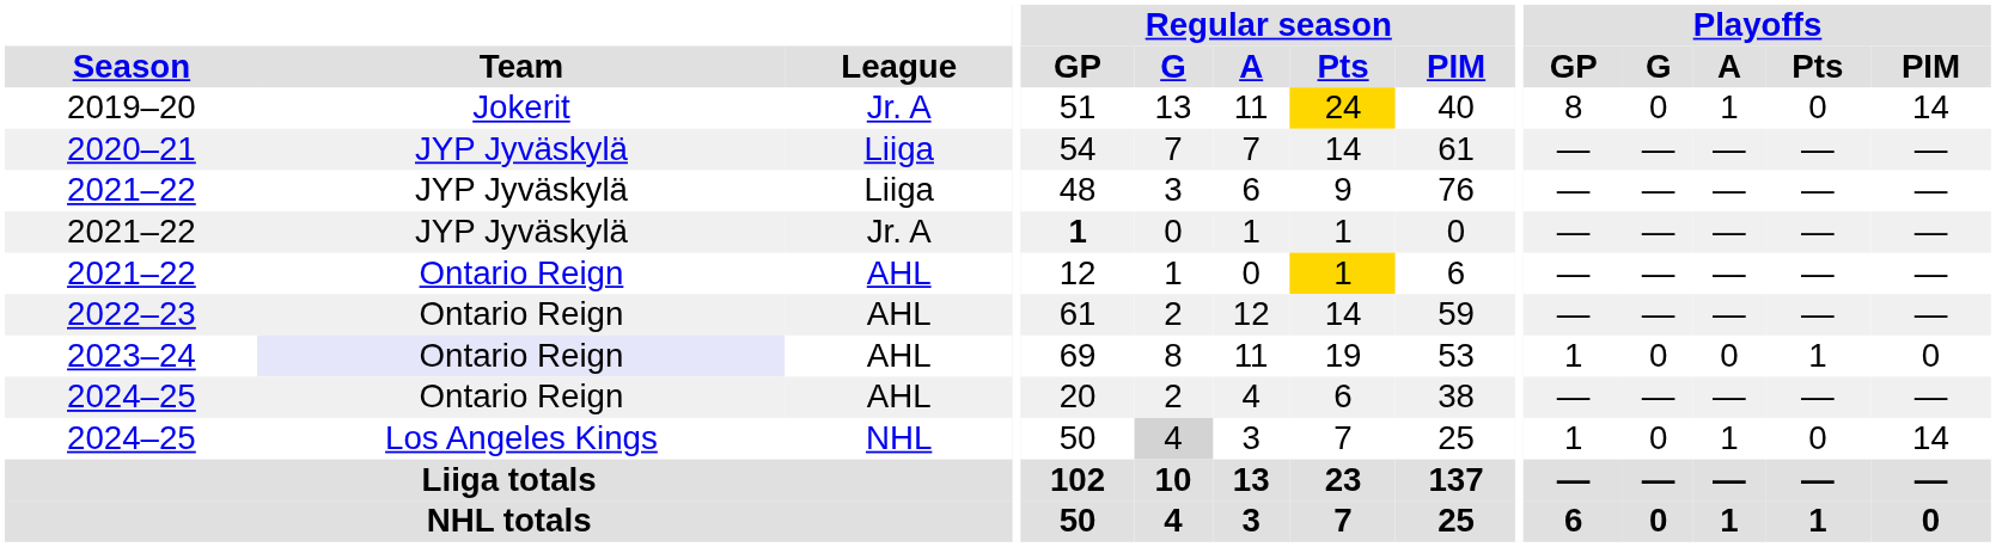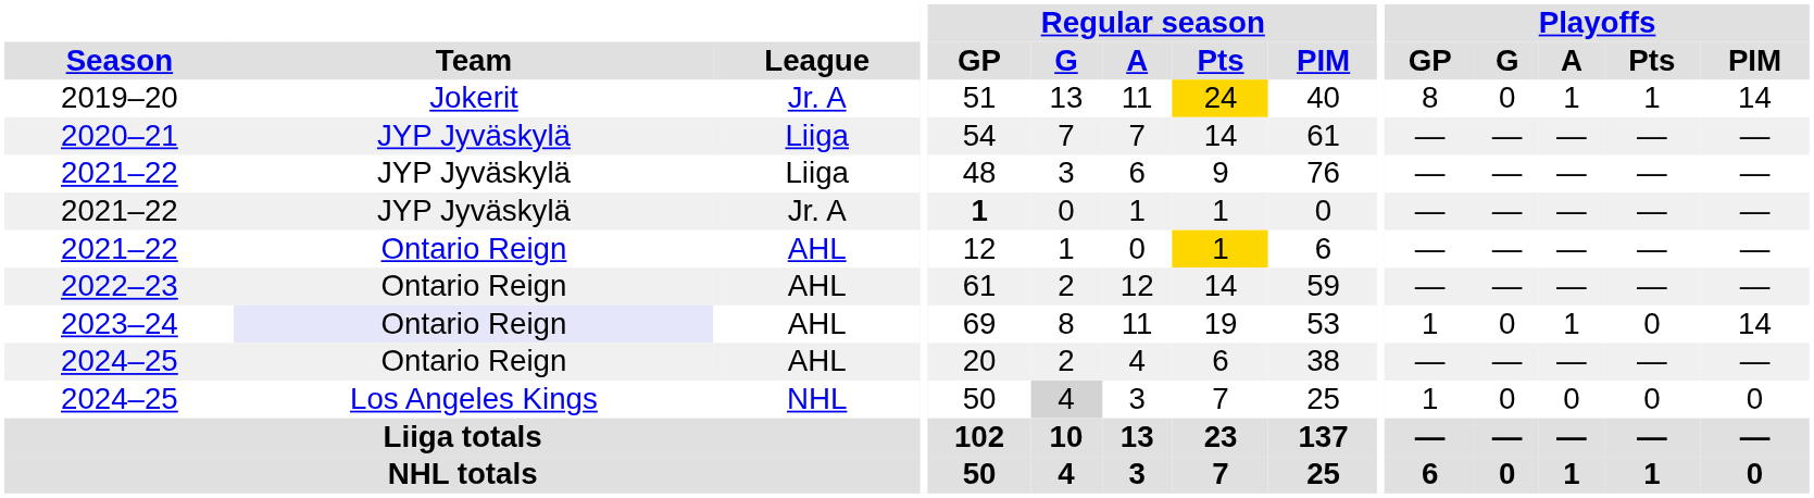2019–20 | Playoffs / Pts: 0 -> 1
2023–24 | Playoffs / A: 0 -> 1
2023–24 | Playoffs / Pts: 1 -> 0
2023–24 | Playoffs / PIM: 0 -> 14
2024–25 / NHL | Playoffs / A: 1 -> 0
2024–25 / NHL | Playoffs / PIM: 14 -> 0
